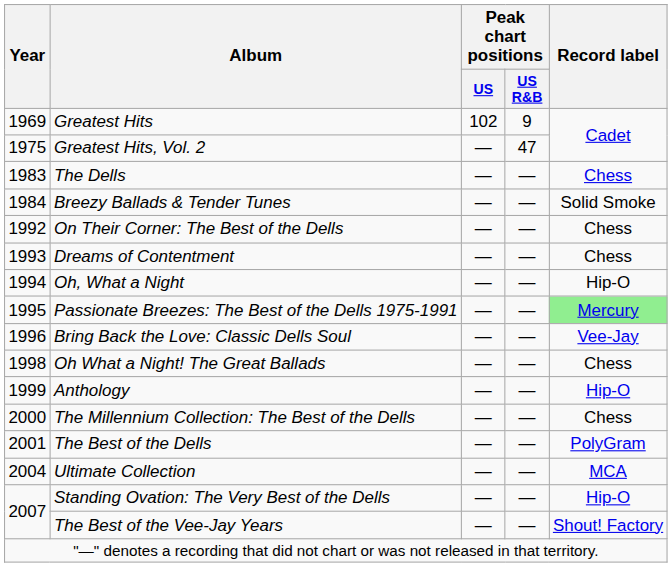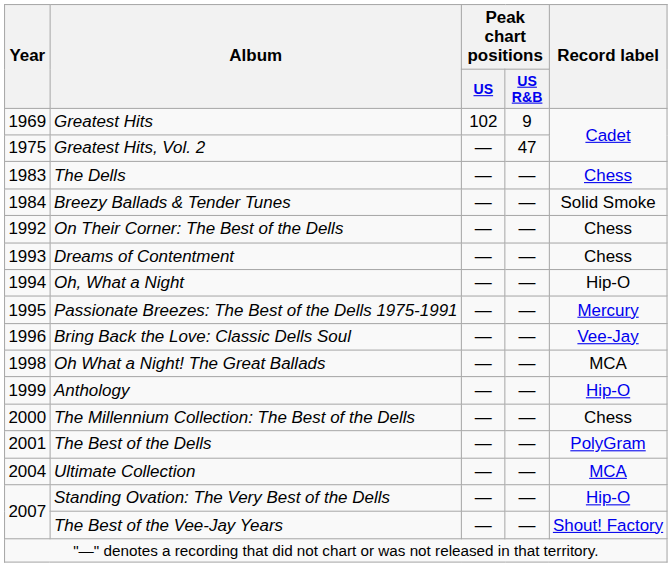Passionate Breezes: The Best of the Dells 1975-1991 | Record label: lightgreen background -> no background
Oh What a Night! The Great Ballads | Record label: Chess -> MCA
